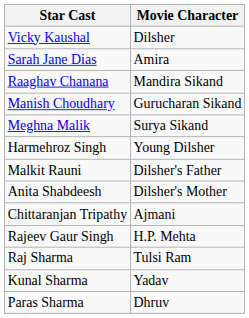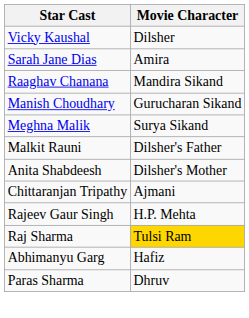- row: Harmehroz Singh | Young Dilsher
Raj Sharma | Movie Character: no background -> gold background
- row: Kunal Sharma | Yadav
+ row: Abhimanyu Garg | Hafiz
